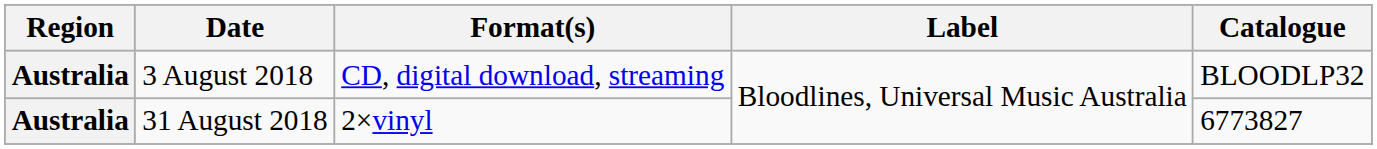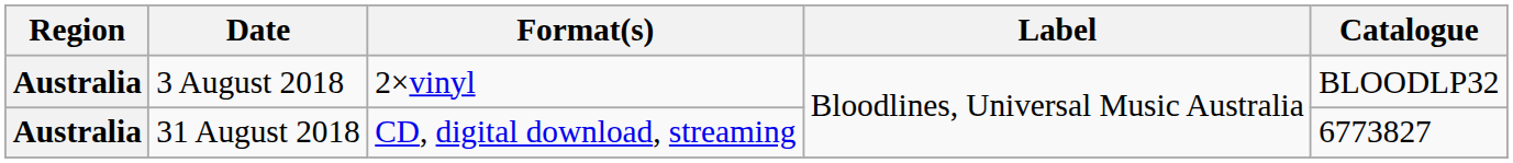3 August 2018 | Format(s): CD, digital download, streaming -> 2×vinyl
31 August 2018 | Format(s): 2×vinyl -> CD, digital download, streaming
